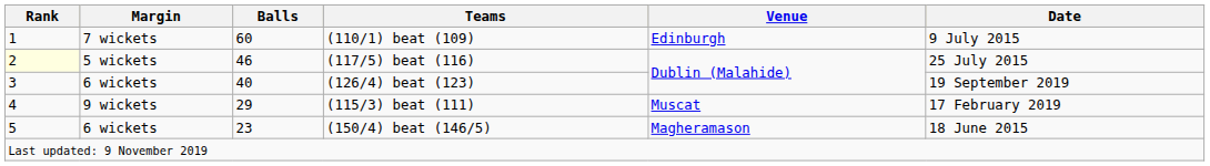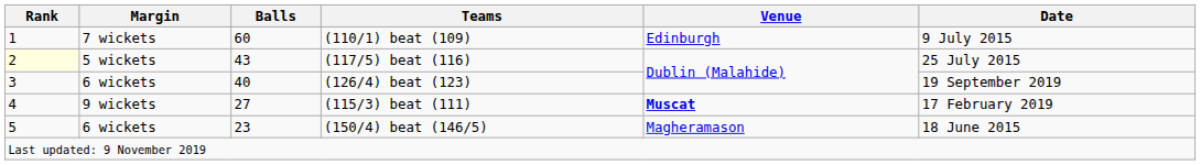(117/5) beat (116) | Balls: 46 -> 43
(115/3) beat (111) | Balls: 29 -> 27
(115/3) beat (111) | Venue: normal -> bold
